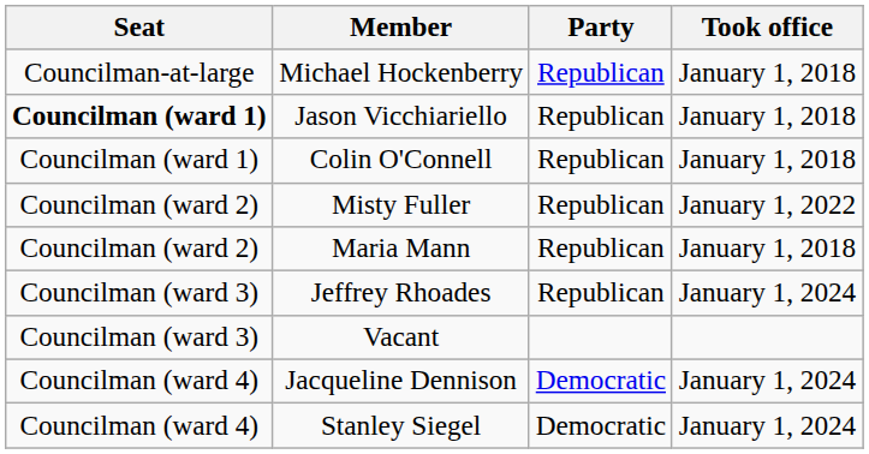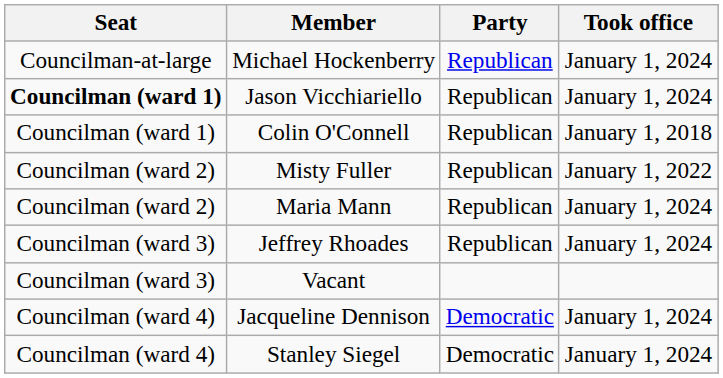Michael Hockenberry | Took office: January 1, 2018 -> January 1, 2024
Jason Vicchiariello | Took office: January 1, 2018 -> January 1, 2024
Maria Mann | Took office: January 1, 2018 -> January 1, 2024
